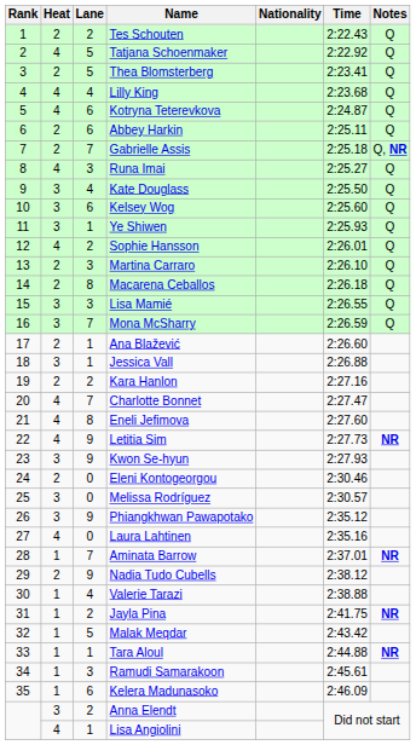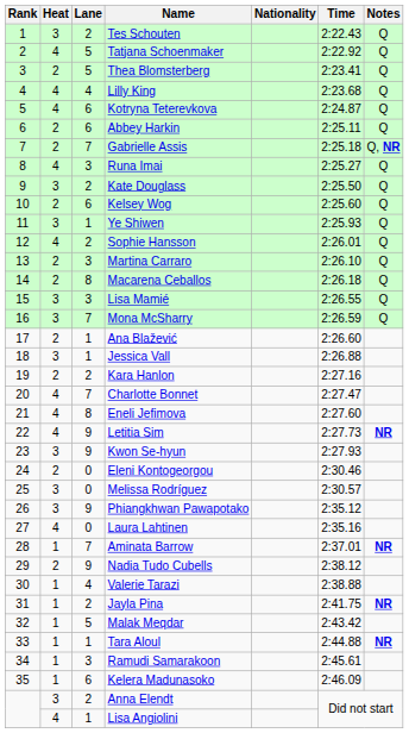Tes Schouten | Heat: 2 -> 3
Kate Douglass | Lane: 4 -> 2
Kelsey Wog | Heat: 3 -> 2
